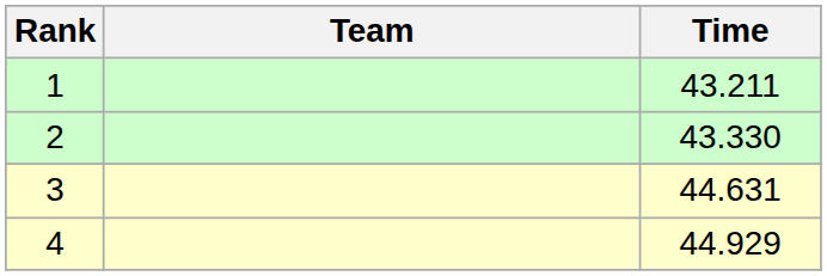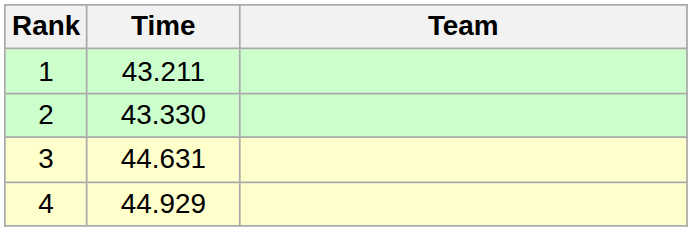columns swapped: Team <-> Time
